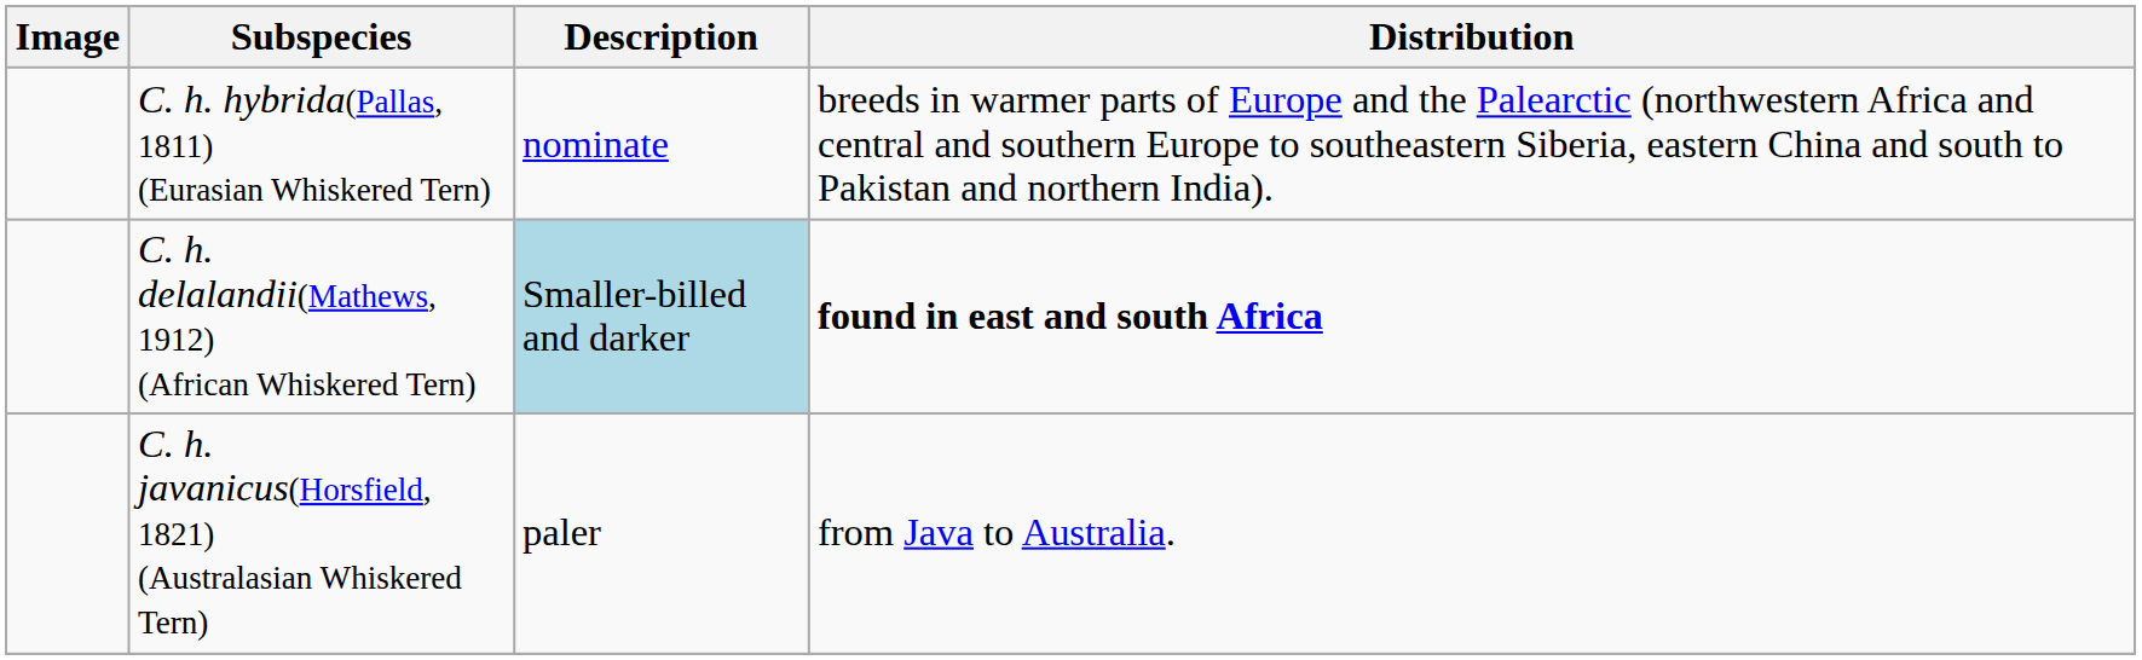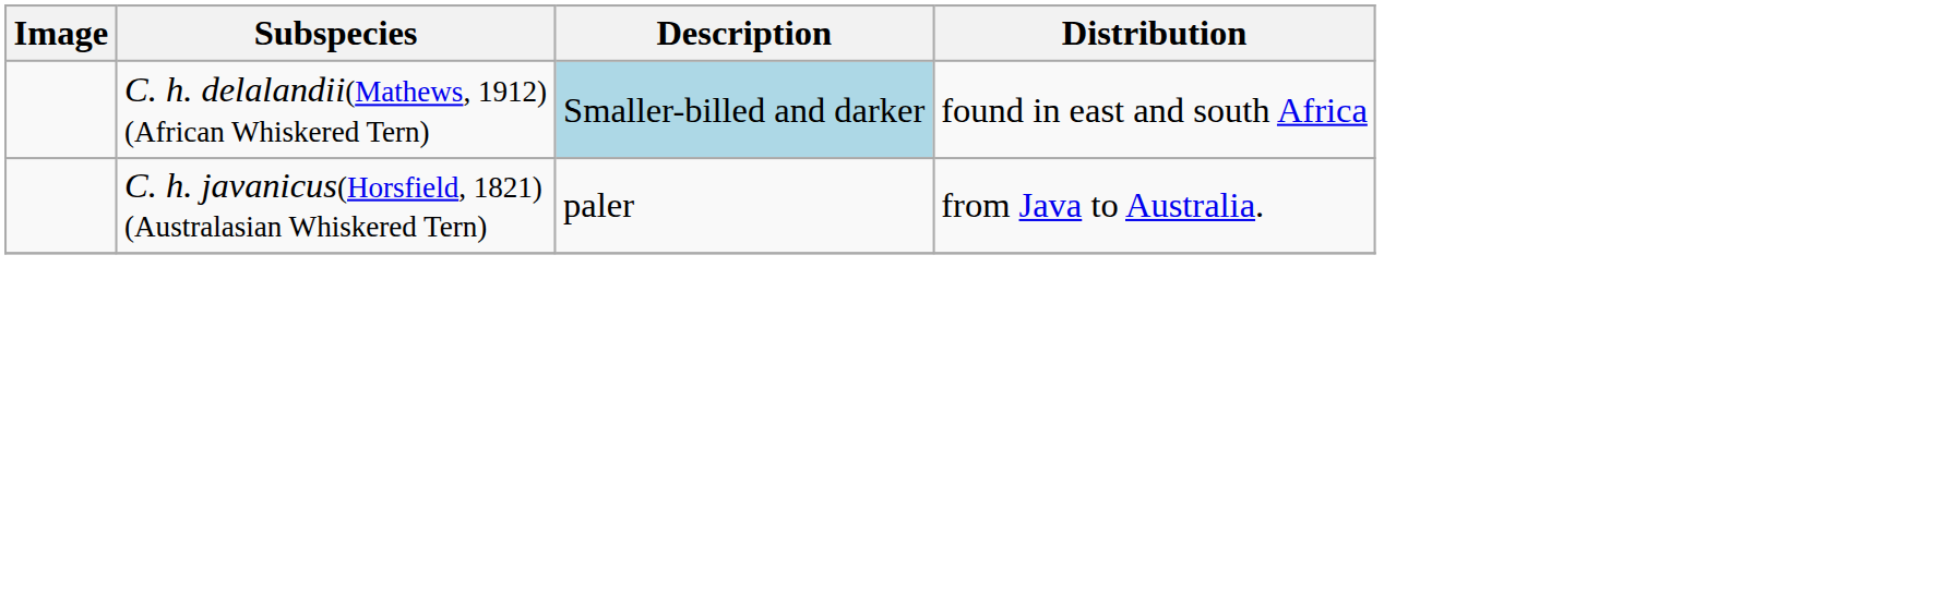- row: C. h. hybrida(Pallas, 1811) (Eurasian Whiskered Tern) | nominate | breeds in warmer parts of Europe and the Palearctic (northwestern Africa and central and southern Europe to southeastern Siberia, eastern China and south to Pakistan and northern India).
C. h. delalandii(Mathews, 1912) (African Whiskered Tern) | Distribution: bold -> normal
